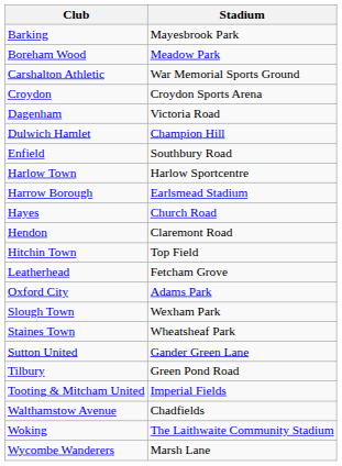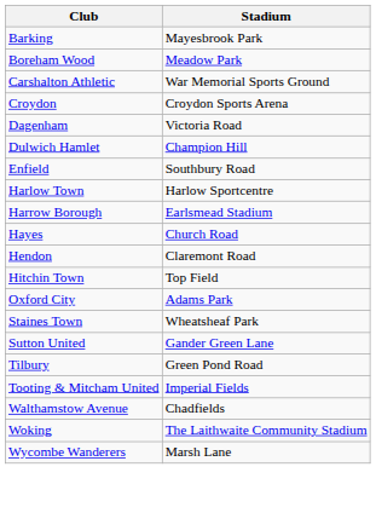- row: Leatherhead | Fetcham Grove
- row: Slough Town | Wexham Park
